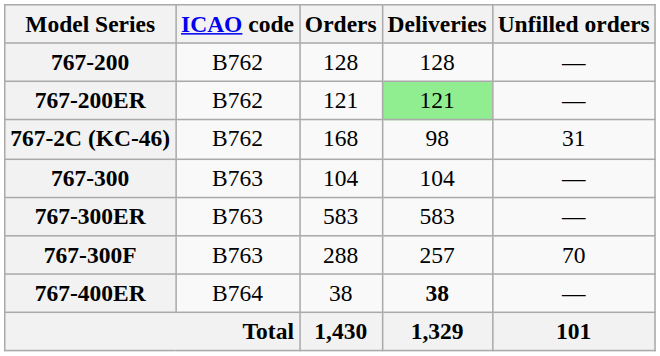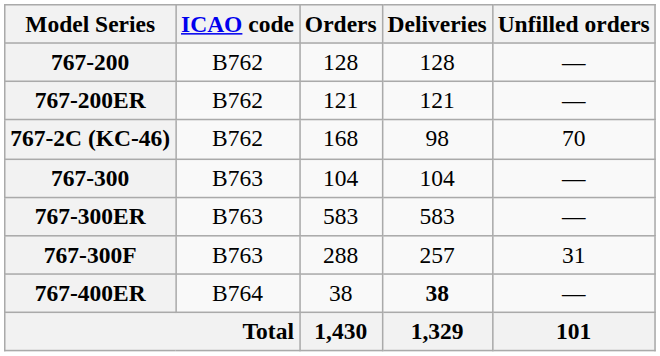767-200ER | Deliveries: lightgreen background -> no background
767-2C (KC-46) | Unfilled orders: 31 -> 70
767-300F | Unfilled orders: 70 -> 31
